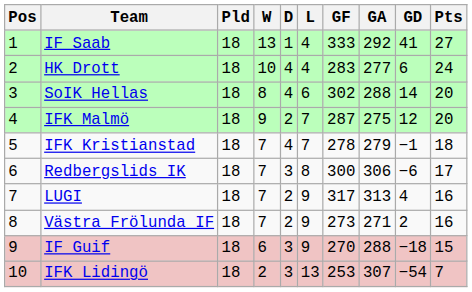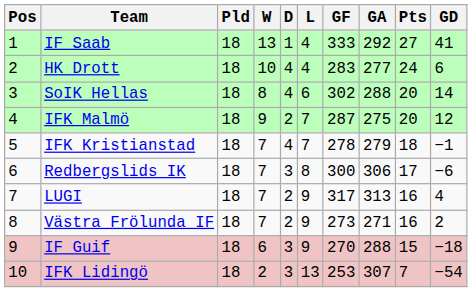columns swapped: GD <-> Pts
